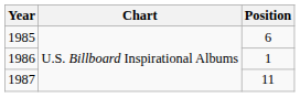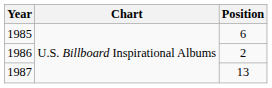1986 | Position: 1 -> 2
1987 | Position: 11 -> 13
